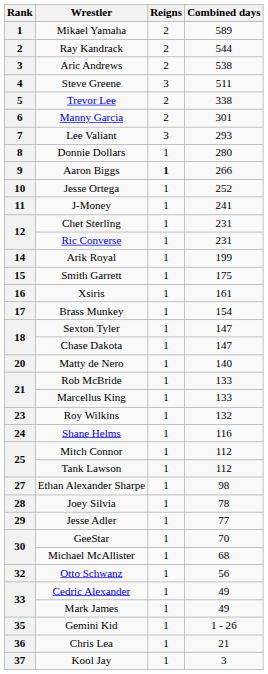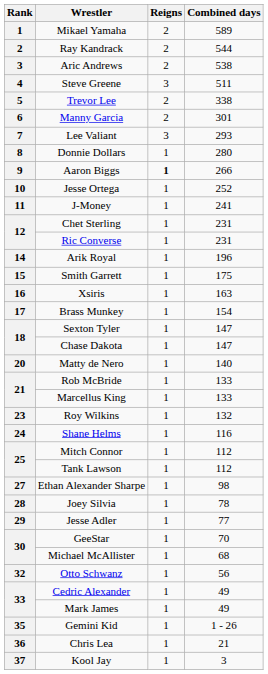Arik Royal | Combined days: 199 -> 196
Xsiris | Combined days: 161 -> 163
